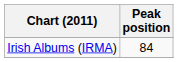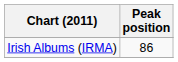Irish Albums (IRMA) | Peak position: 84 -> 86
